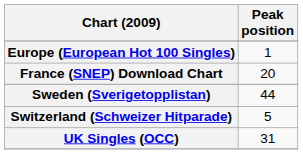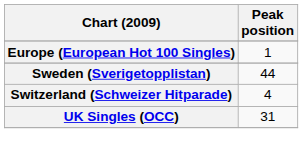- row: France (SNEP) Download Chart | 20
Switzerland (Schweizer Hitparade) | Peak position: 5 -> 4
